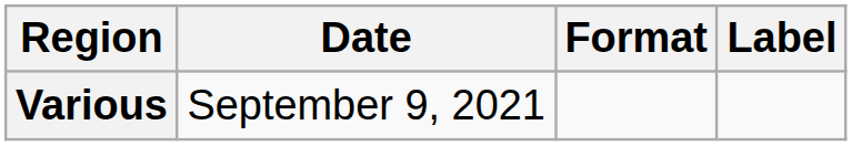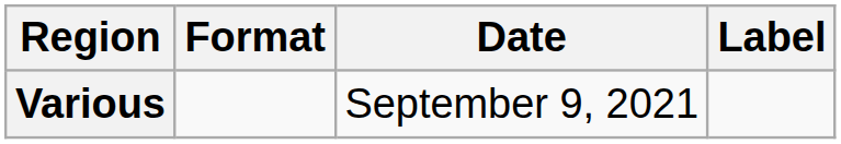columns swapped: Date <-> Format
